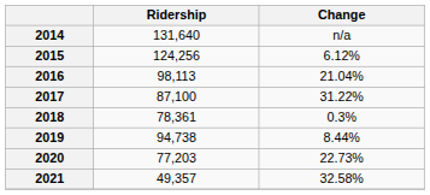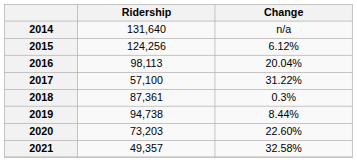2016 | Change: 21.04% -> 20.04%
2017 | Ridership: 87,100 -> 57,100
2018 | Ridership: 78,361 -> 87,361
2020 | Ridership: 77,203 -> 73,203
2020 | Change: 22.73% -> 22.60%
